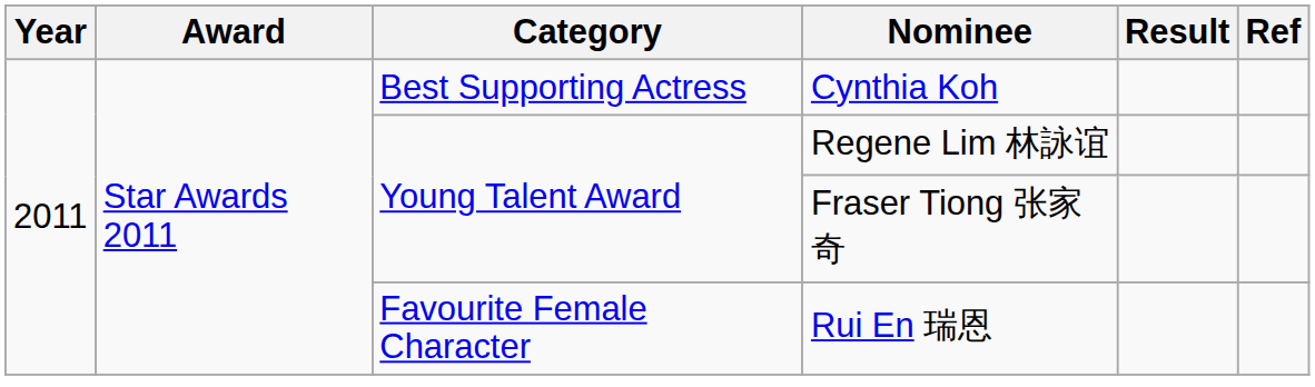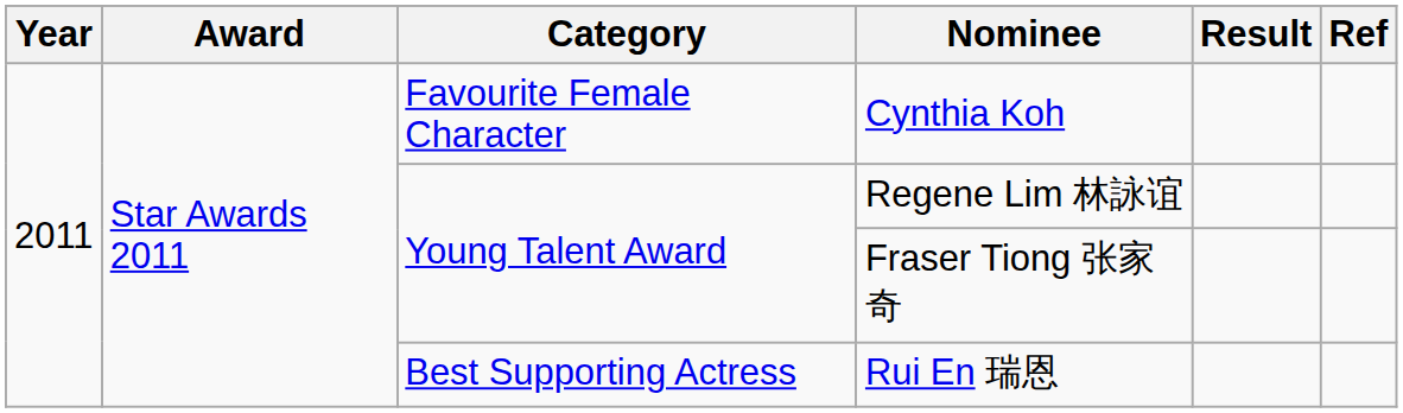Cynthia Koh | Category: Best Supporting Actress -> Favourite Female Character
Rui En 瑞恩 | Category: Favourite Female Character -> Best Supporting Actress
